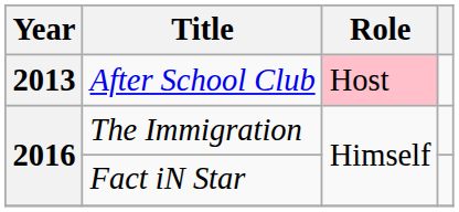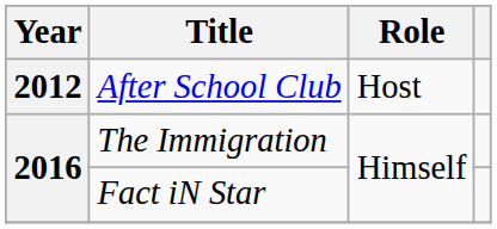After School Club | Year: 2013 -> 2012
After School Club | Role: pink background -> no background
